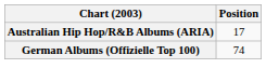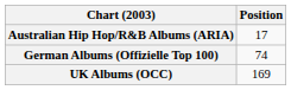+ row: UK Albums (OCC) | 169
